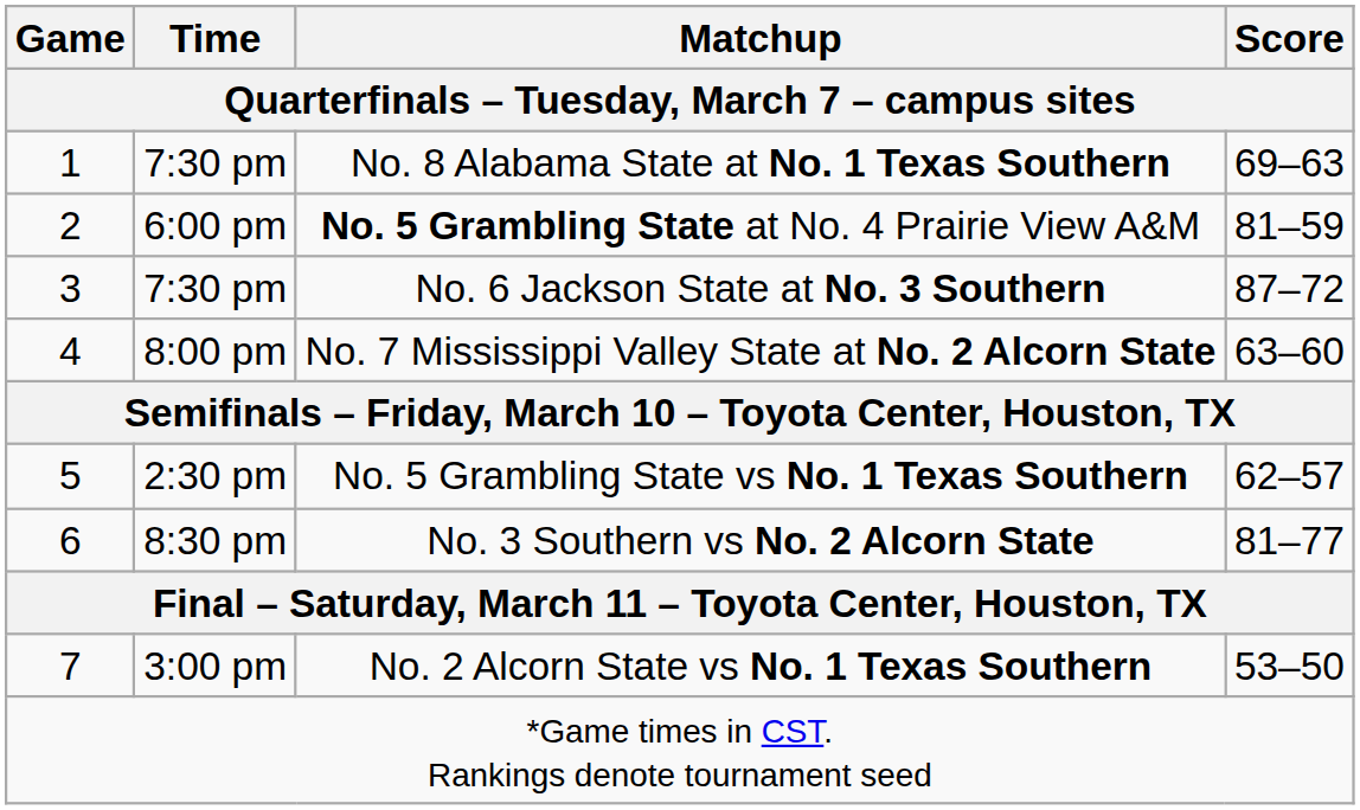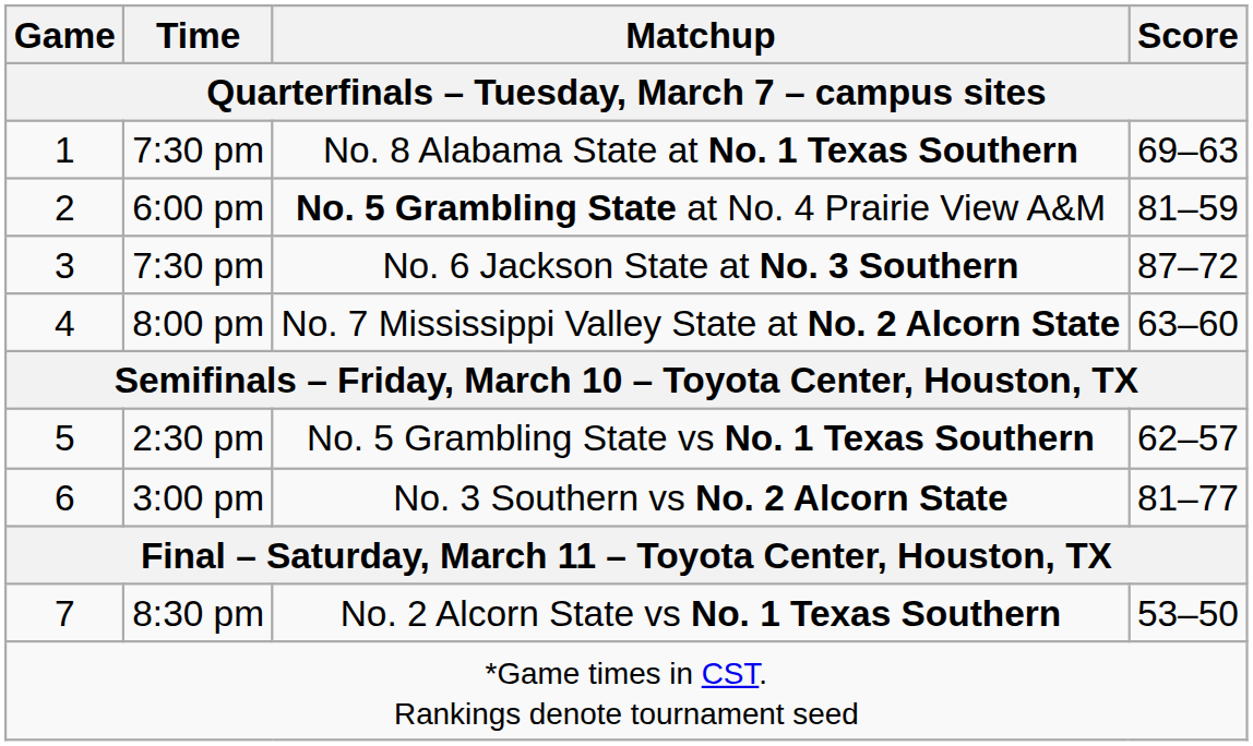No. 3 Southern vs No. 2 Alcorn State | Time: 8:30 pm -> 3:00 pm
No. 2 Alcorn State vs No. 1 Texas Southern | Time: 3:00 pm -> 8:30 pm
